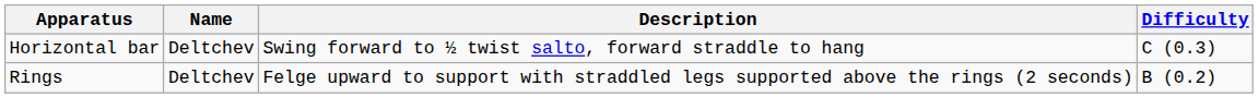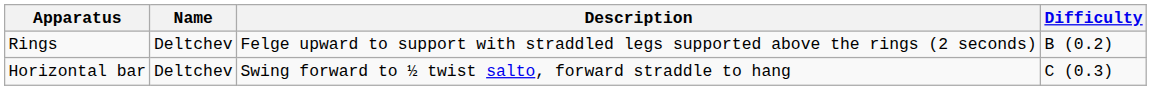rows swapped: Rings <-> Horizontal bar
